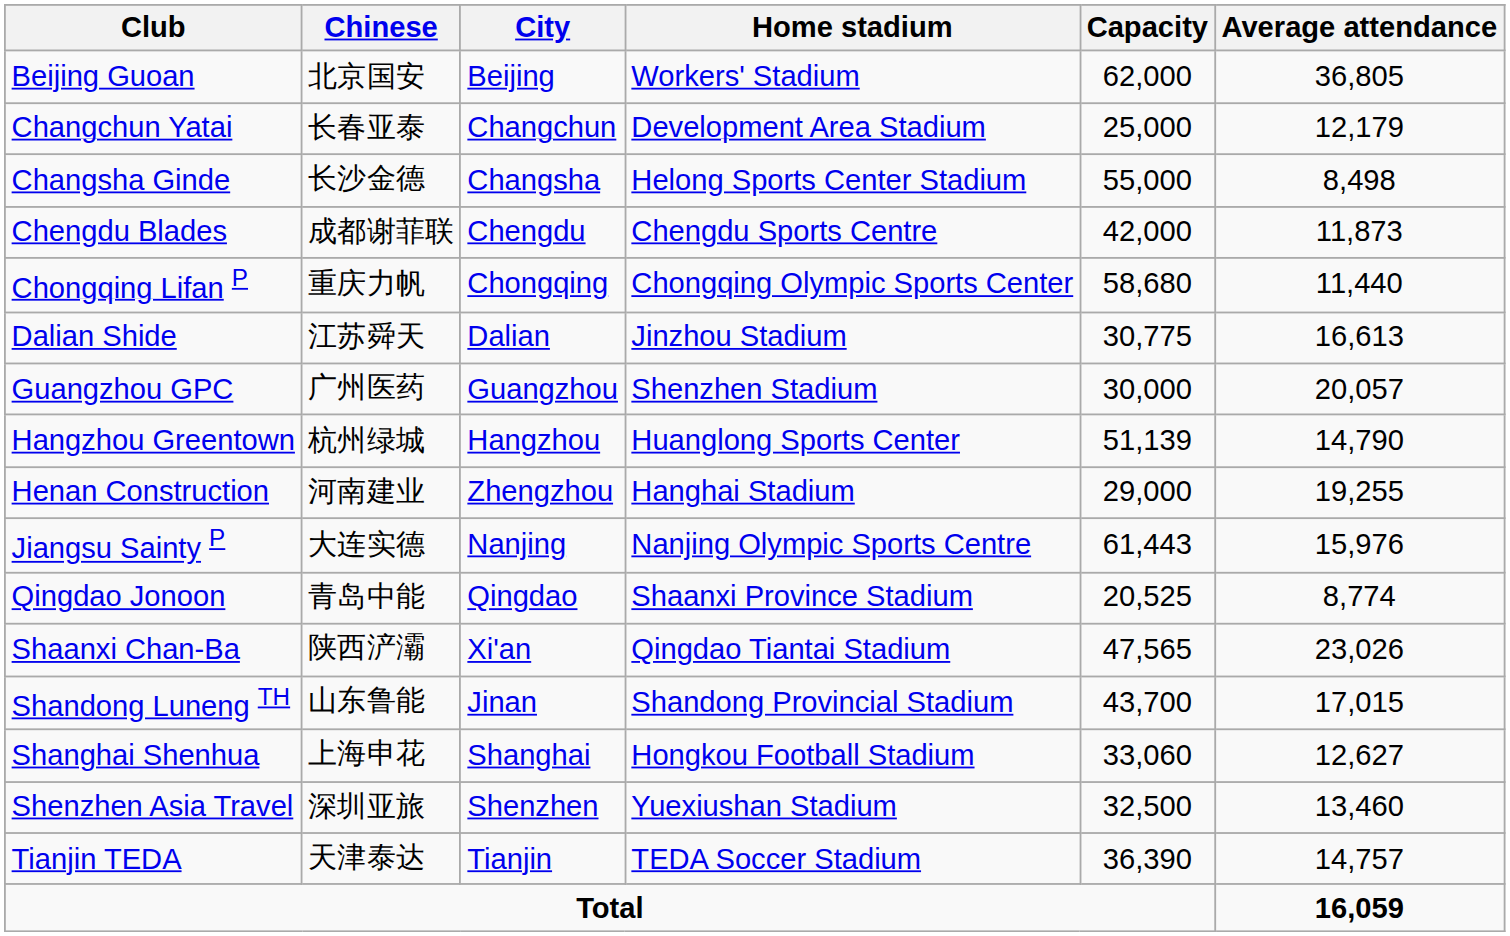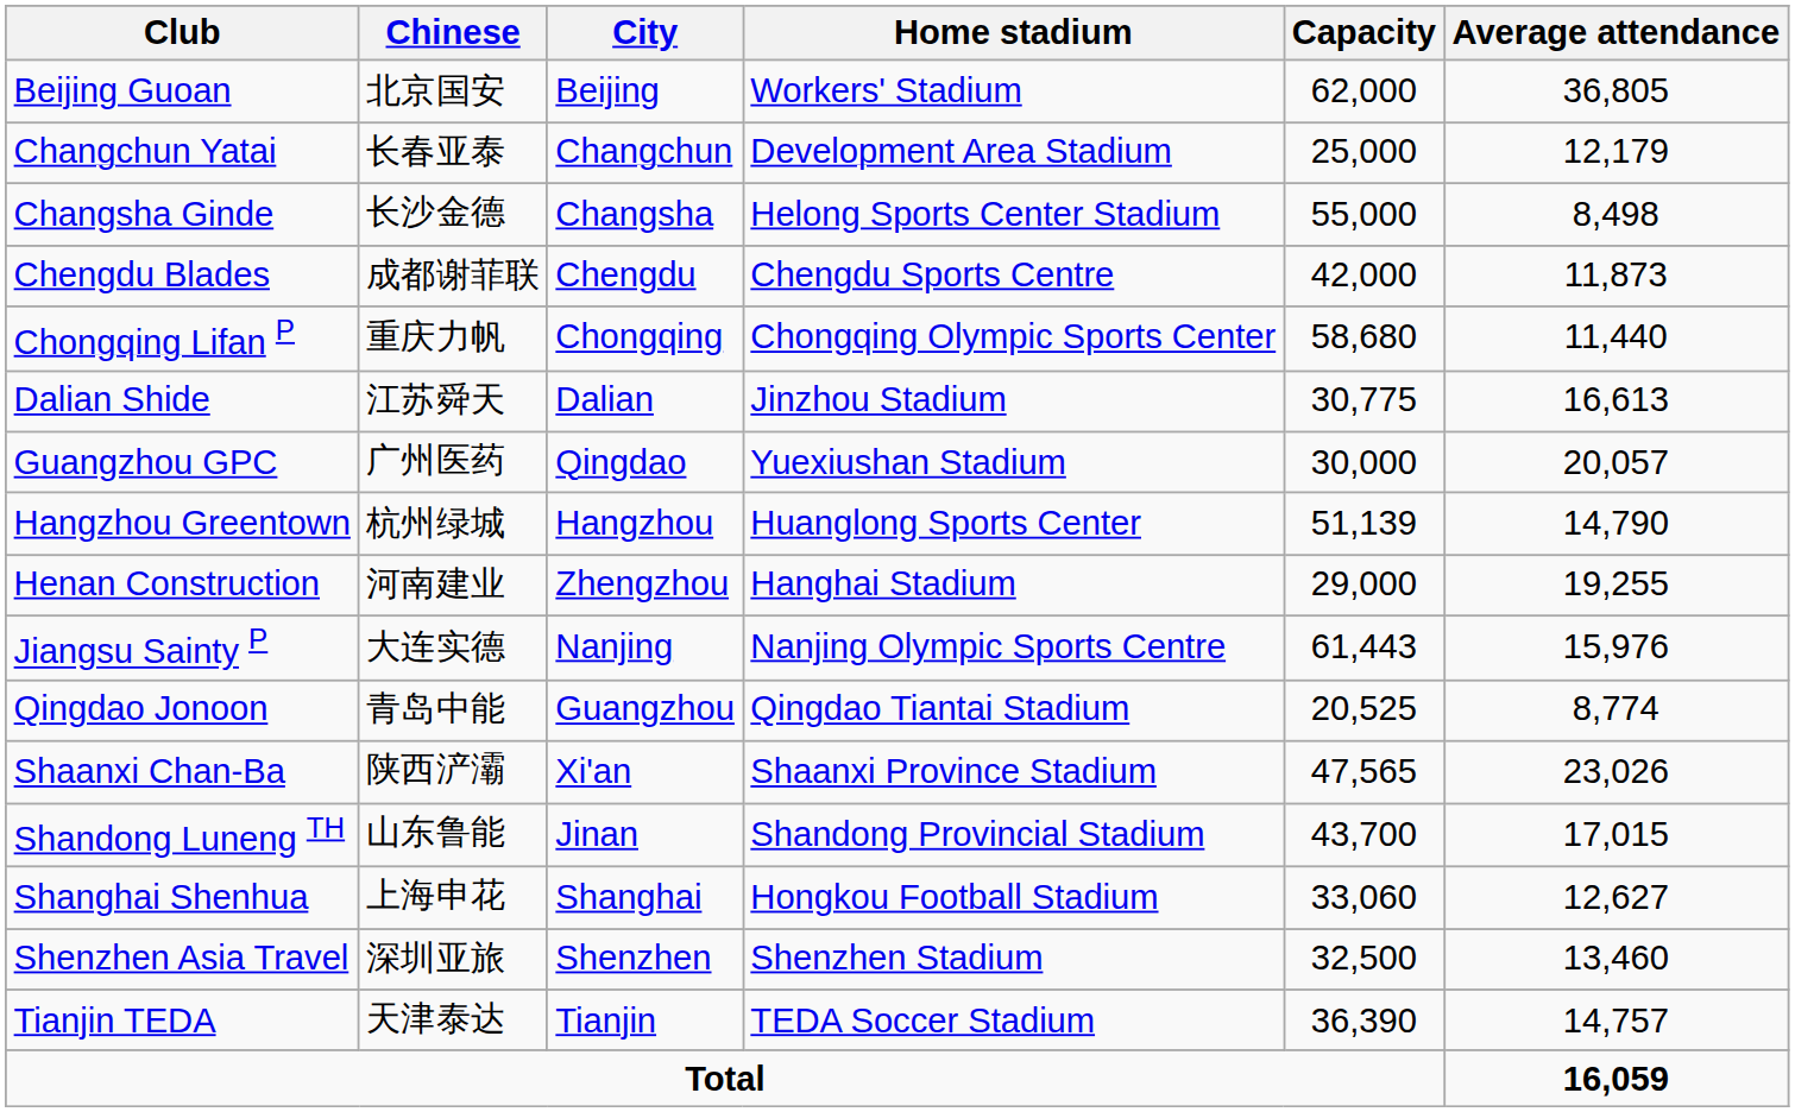Guangzhou GPC | City: Guangzhou -> Qingdao
Guangzhou GPC | Home stadium: Shenzhen Stadium -> Yuexiushan Stadium
Qingdao Jonoon | City: Qingdao -> Guangzhou
Qingdao Jonoon | Home stadium: Shaanxi Province Stadium -> Qingdao Tiantai Stadium
Shaanxi Chan-Ba | Home stadium: Qingdao Tiantai Stadium -> Shaanxi Province Stadium
Shenzhen Asia Travel | Home stadium: Yuexiushan Stadium -> Shenzhen Stadium
